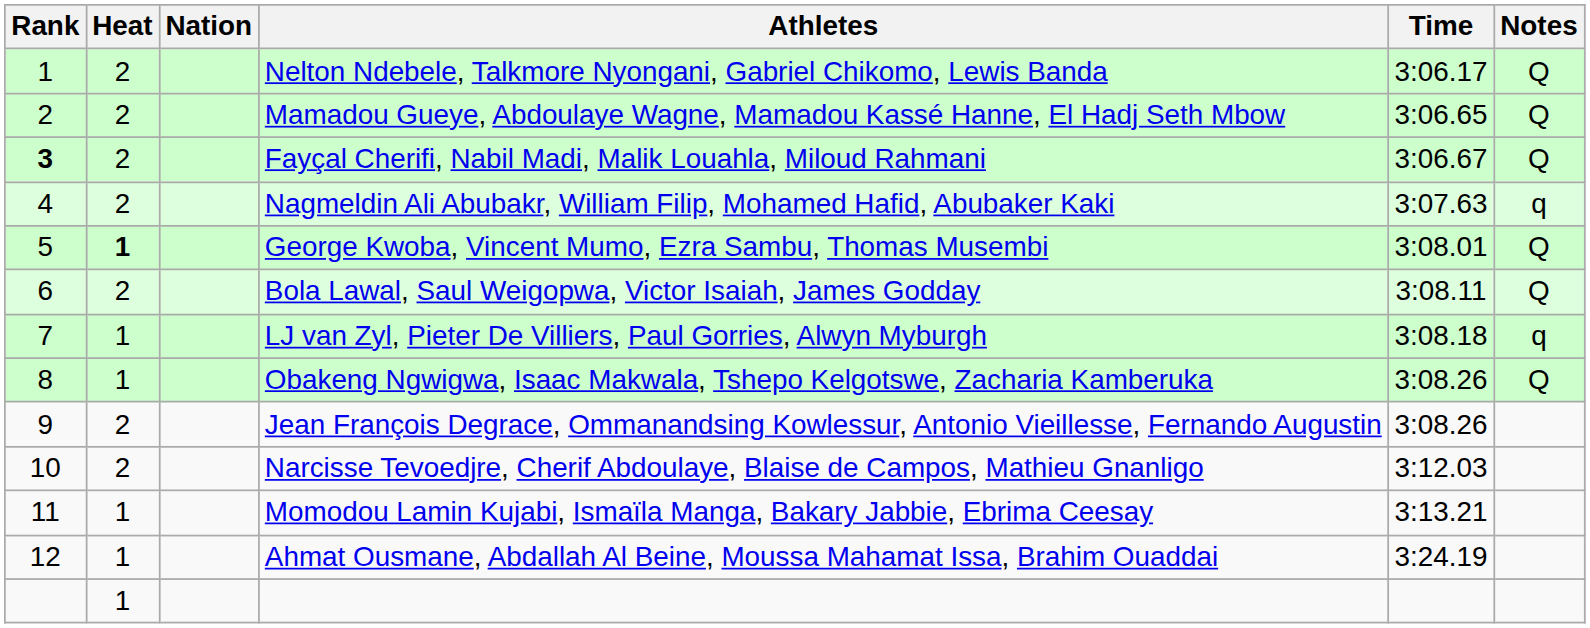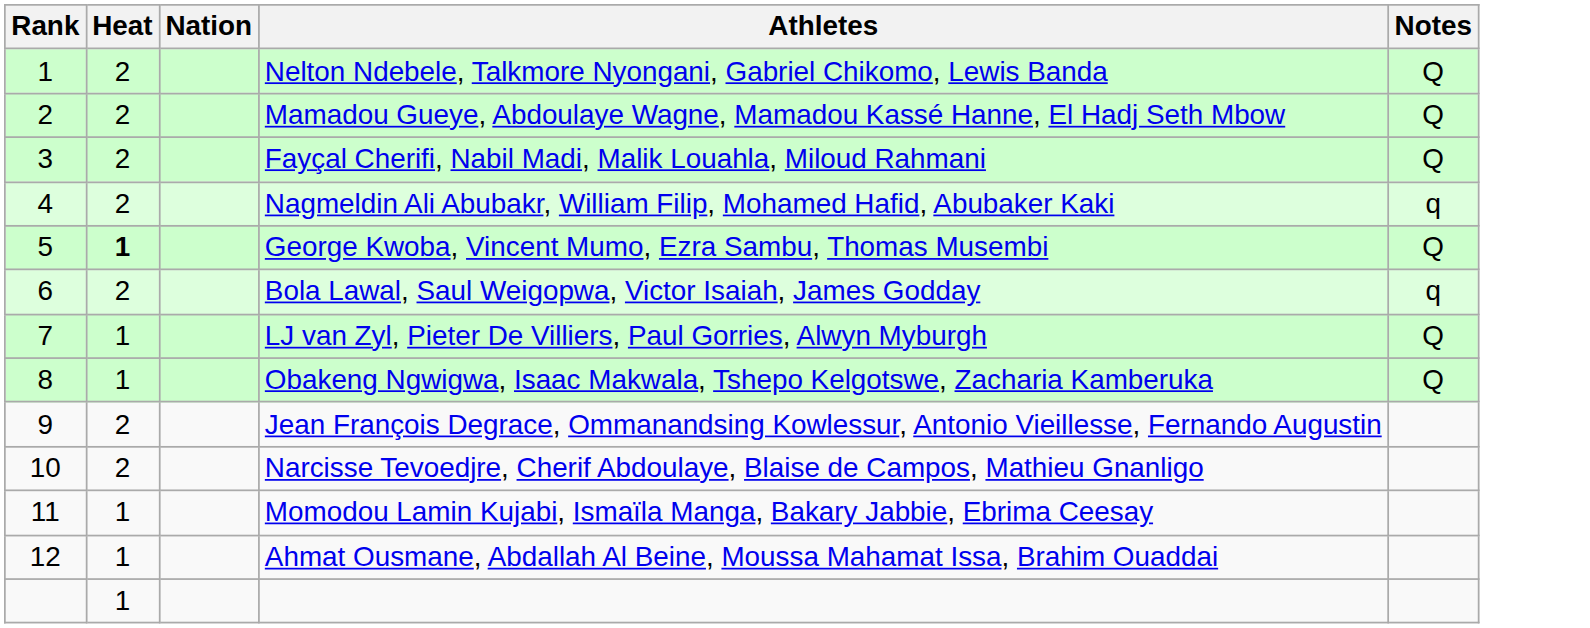- column: Time | 3:06.17 | 3:06.65 | 3:06.67 | 3:07.63 | 3:08.01 | 3:08.11 | 3:08.18 | 3:08.26 | 3:08.26 | 3:12.03 | 3:13.21 | 3:24.19
Fayçal Cherifi, Nabil Madi, Malik Louahla, Miloud Rahmani | Rank: bold -> normal
Bola Lawal, Saul Weigopwa, Victor Isaiah, James Godday | Notes: Q -> q
LJ van Zyl, Pieter De Villiers, Paul Gorries, Alwyn Myburgh | Notes: q -> Q
